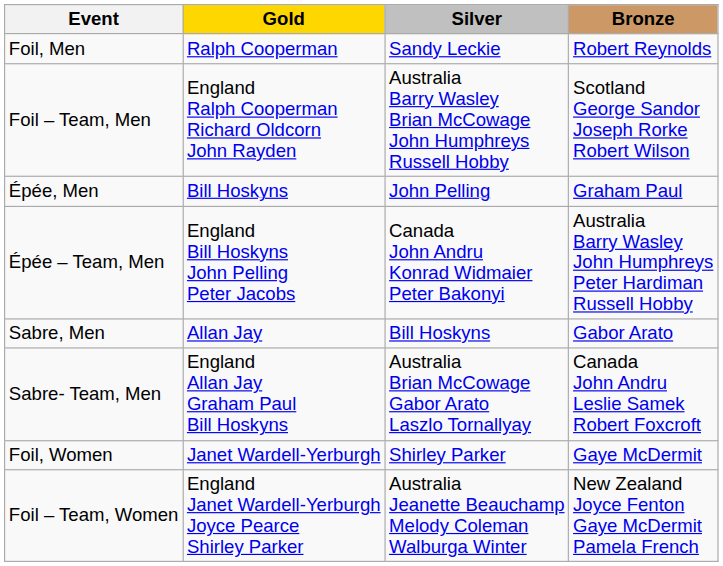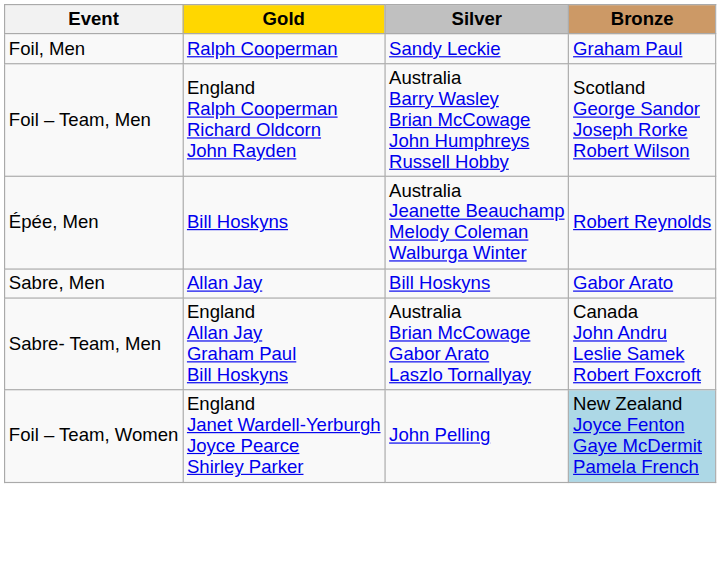Foil, Men | Bronze: Robert Reynolds -> Graham Paul
Épée, Men | Silver: John Pelling -> Australia Jeanette Beauchamp Melody Coleman Walburga Winter
Épée, Men | Bronze: Graham Paul -> Robert Reynolds
- row: Épée – Team, Men | England Bill Hoskyns John Pelling Peter Jacobs | Canada John Andru Konrad Widmaier Peter Bakonyi | Australia Barry Wasley John Humphreys Peter Hardiman Russell Hobby
- row: Foil, Women | Janet Wardell-Yerburgh | Shirley Parker | Gaye McDermit
Foil – Team, Women | Silver: Australia Jeanette Beauchamp Melody Coleman Walburga Winter -> John Pelling
Foil – Team, Women | Bronze: no background -> lightblue background
